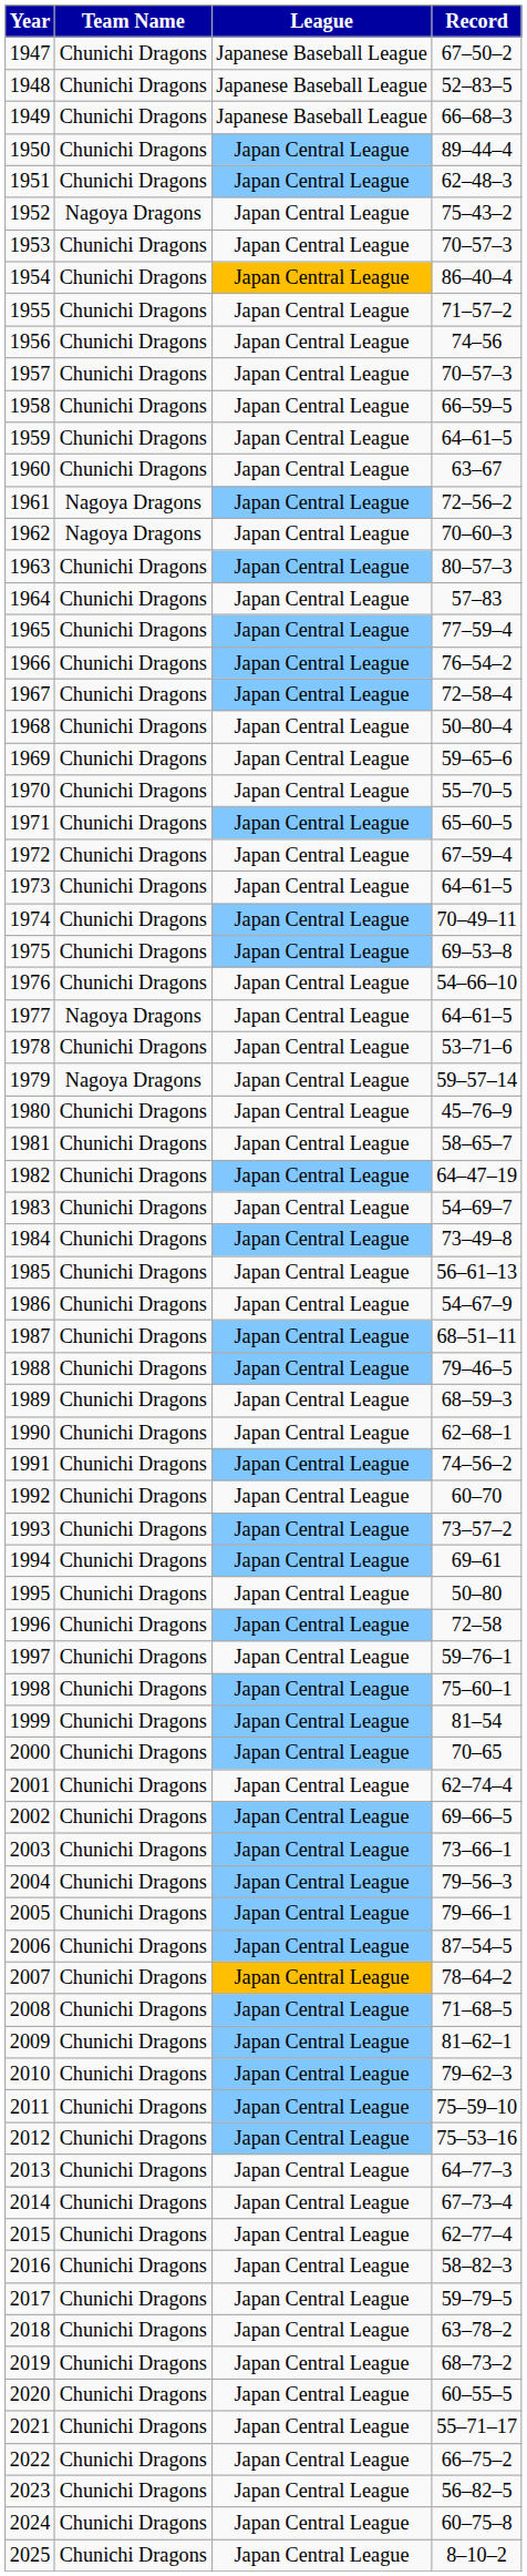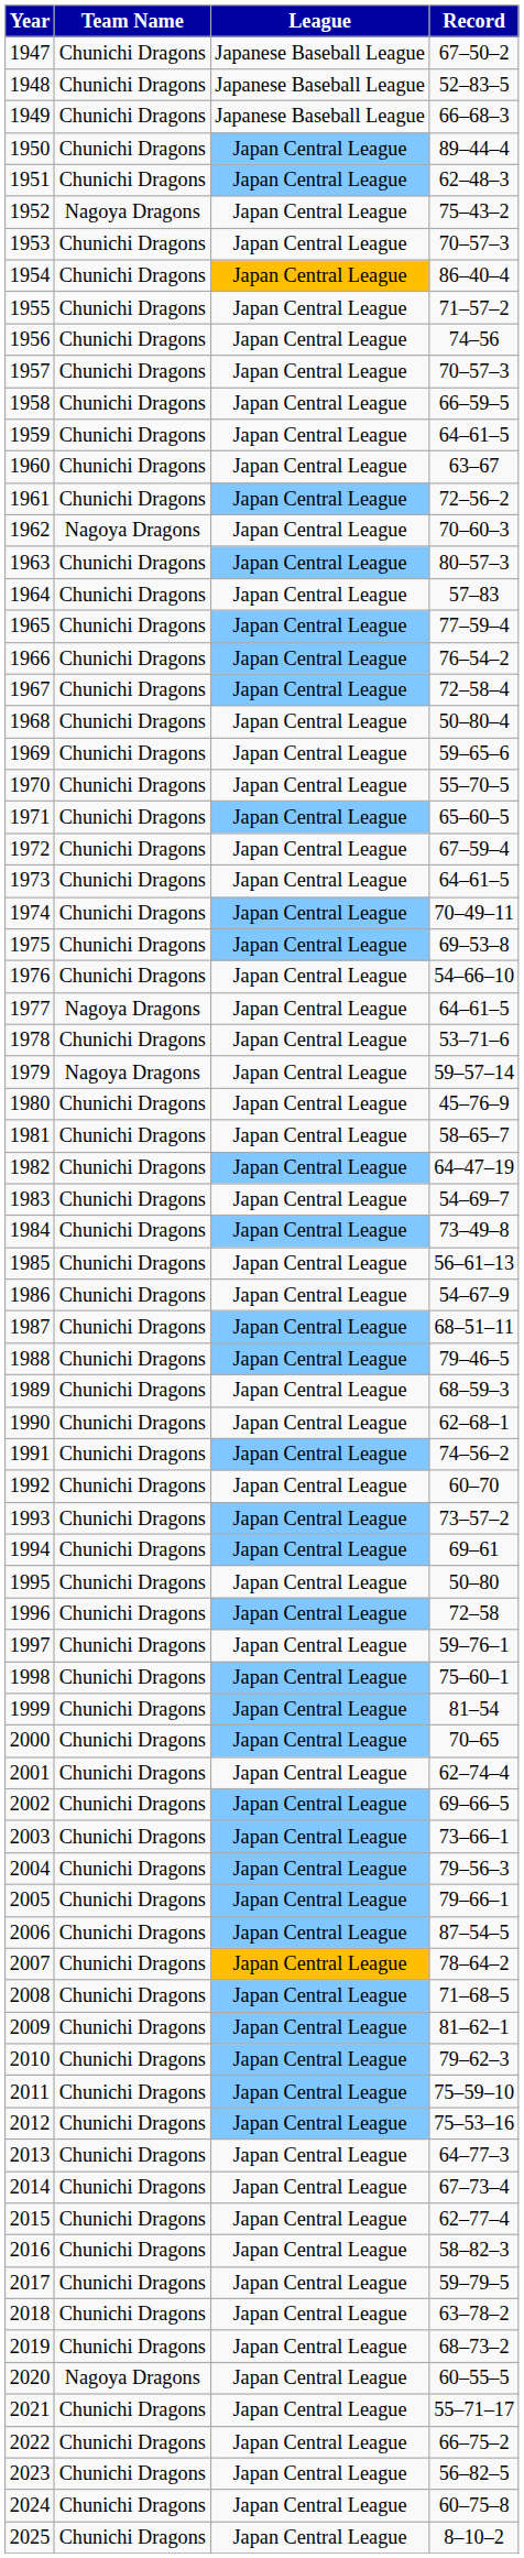1961 | Team Name: Nagoya Dragons -> Chunichi Dragons
2020 | Team Name: Chunichi Dragons -> Nagoya Dragons
